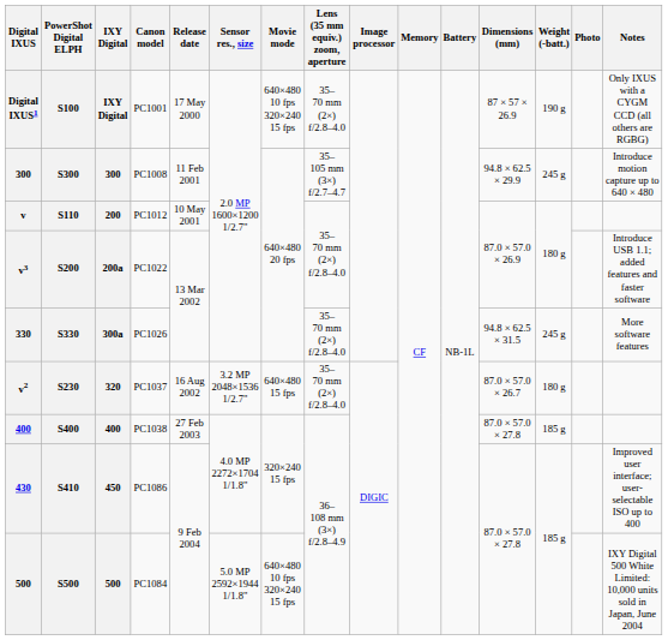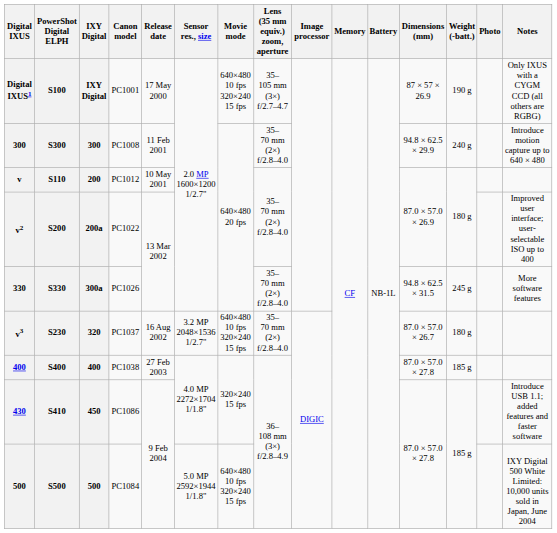PC1001 | Lens (35 mm equiv.) zoom, aperture: 35–70 mm (2×) f/2.8–4.0 -> 35–105 mm (3×) f/2.7–4.7
PC1008 | Lens (35 mm equiv.) zoom, aperture: 35–105 mm (3×) f/2.7–4.7 -> 35–70 mm (2×) f/2.8–4.0
PC1008 | Weight (-batt.): 245 g -> 240 g
PC1022 | Digital IXUS: v3 -> v2
PC1022 | Notes: Introduce USB 1.1; added features and faster software -> Improved user interface; user-selectable ISO up to 400
PC1037 | Digital IXUS: v2 -> v3
PC1037 | Movie mode: 640×480 15 fps -> 640×480 10 fps 320×240 15 fps
PC1086 | Notes: Improved user interface; user-selectable ISO up to 400 -> Introduce USB 1.1; added features and faster software
